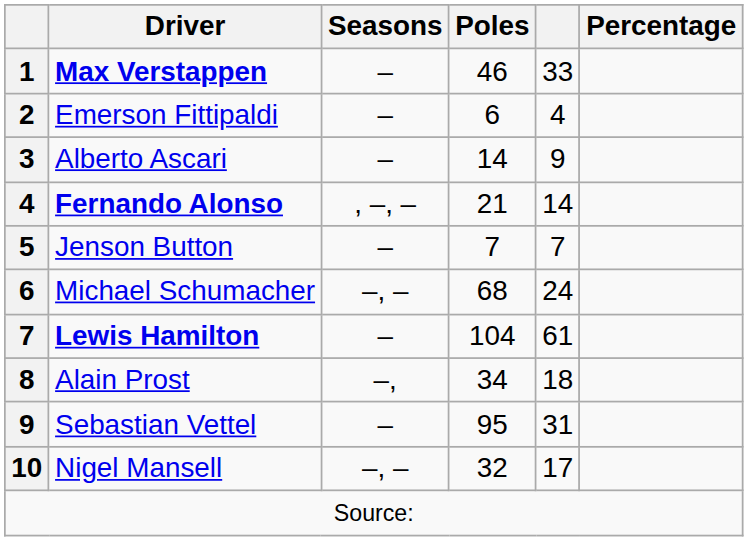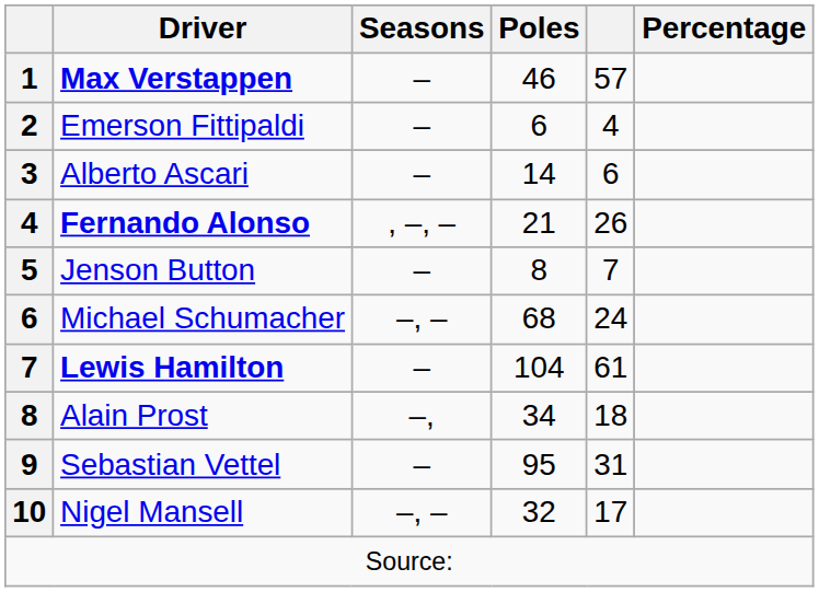Max Verstappen | column 5: 33 -> 57
Alberto Ascari | column 5: 9 -> 6
Fernando Alonso | column 5: 14 -> 26
Jenson Button | Poles: 7 -> 8
